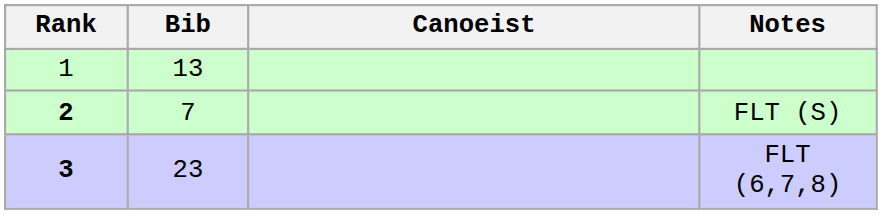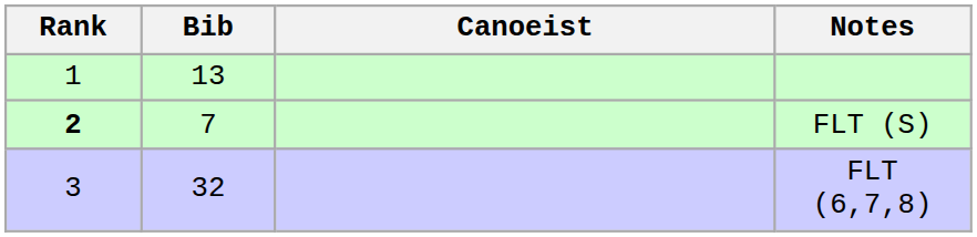FLT (6,7,8) | Rank: bold -> normal
FLT (6,7,8) | Bib: 23 -> 32
